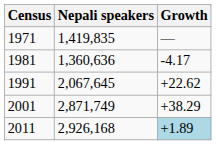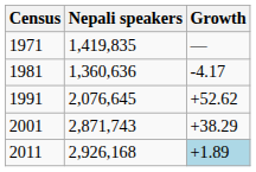1991 | Nepali speakers: 2,067,645 -> 2,076,645
1991 | Growth: +22.62 -> +52.62
2001 | Nepali speakers: 2,871,749 -> 2,871,743
